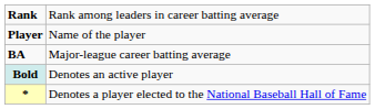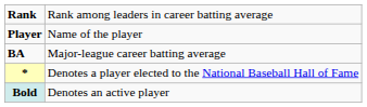rows swapped: * <-> Bold
